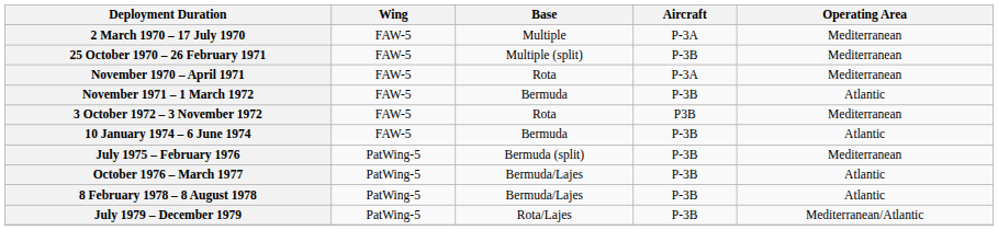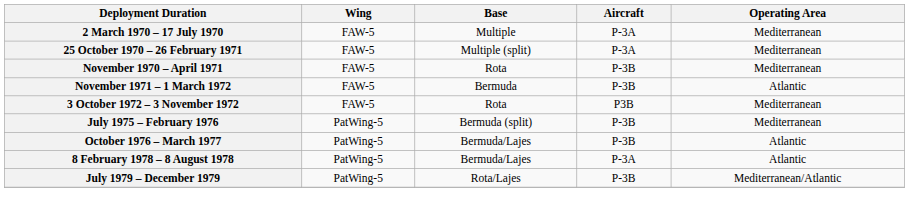25 October 1970 – 26 February 1971 | Aircraft: P-3B -> P-3A
November 1970 – April 1971 | Aircraft: P-3A -> P-3B
- row: 10 January 1974 – 6 June 1974 | FAW-5 | Bermuda | P-3B | Atlantic
8 February 1978 – 8 August 1978 | Aircraft: P-3B -> P-3A
